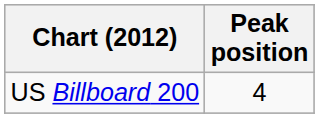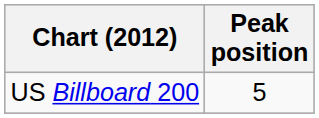US Billboard 200 | Peak position: 4 -> 5
